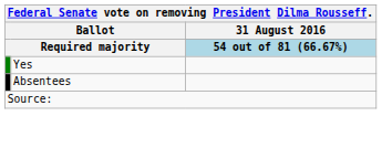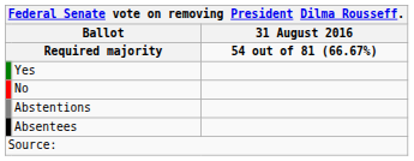Required majority | 31 August 2016: lightblue background -> no background
+ row: No
+ row: Abstentions
